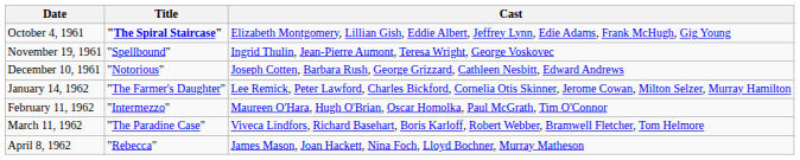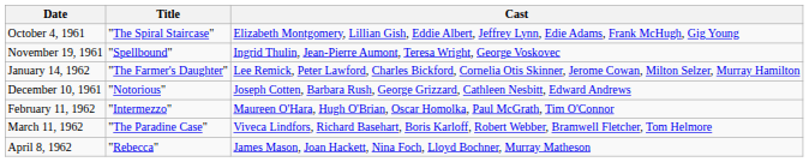October 4, 1961 | Title: bold -> normal
rows swapped: December 10, 1961 <-> January 14, 1962
